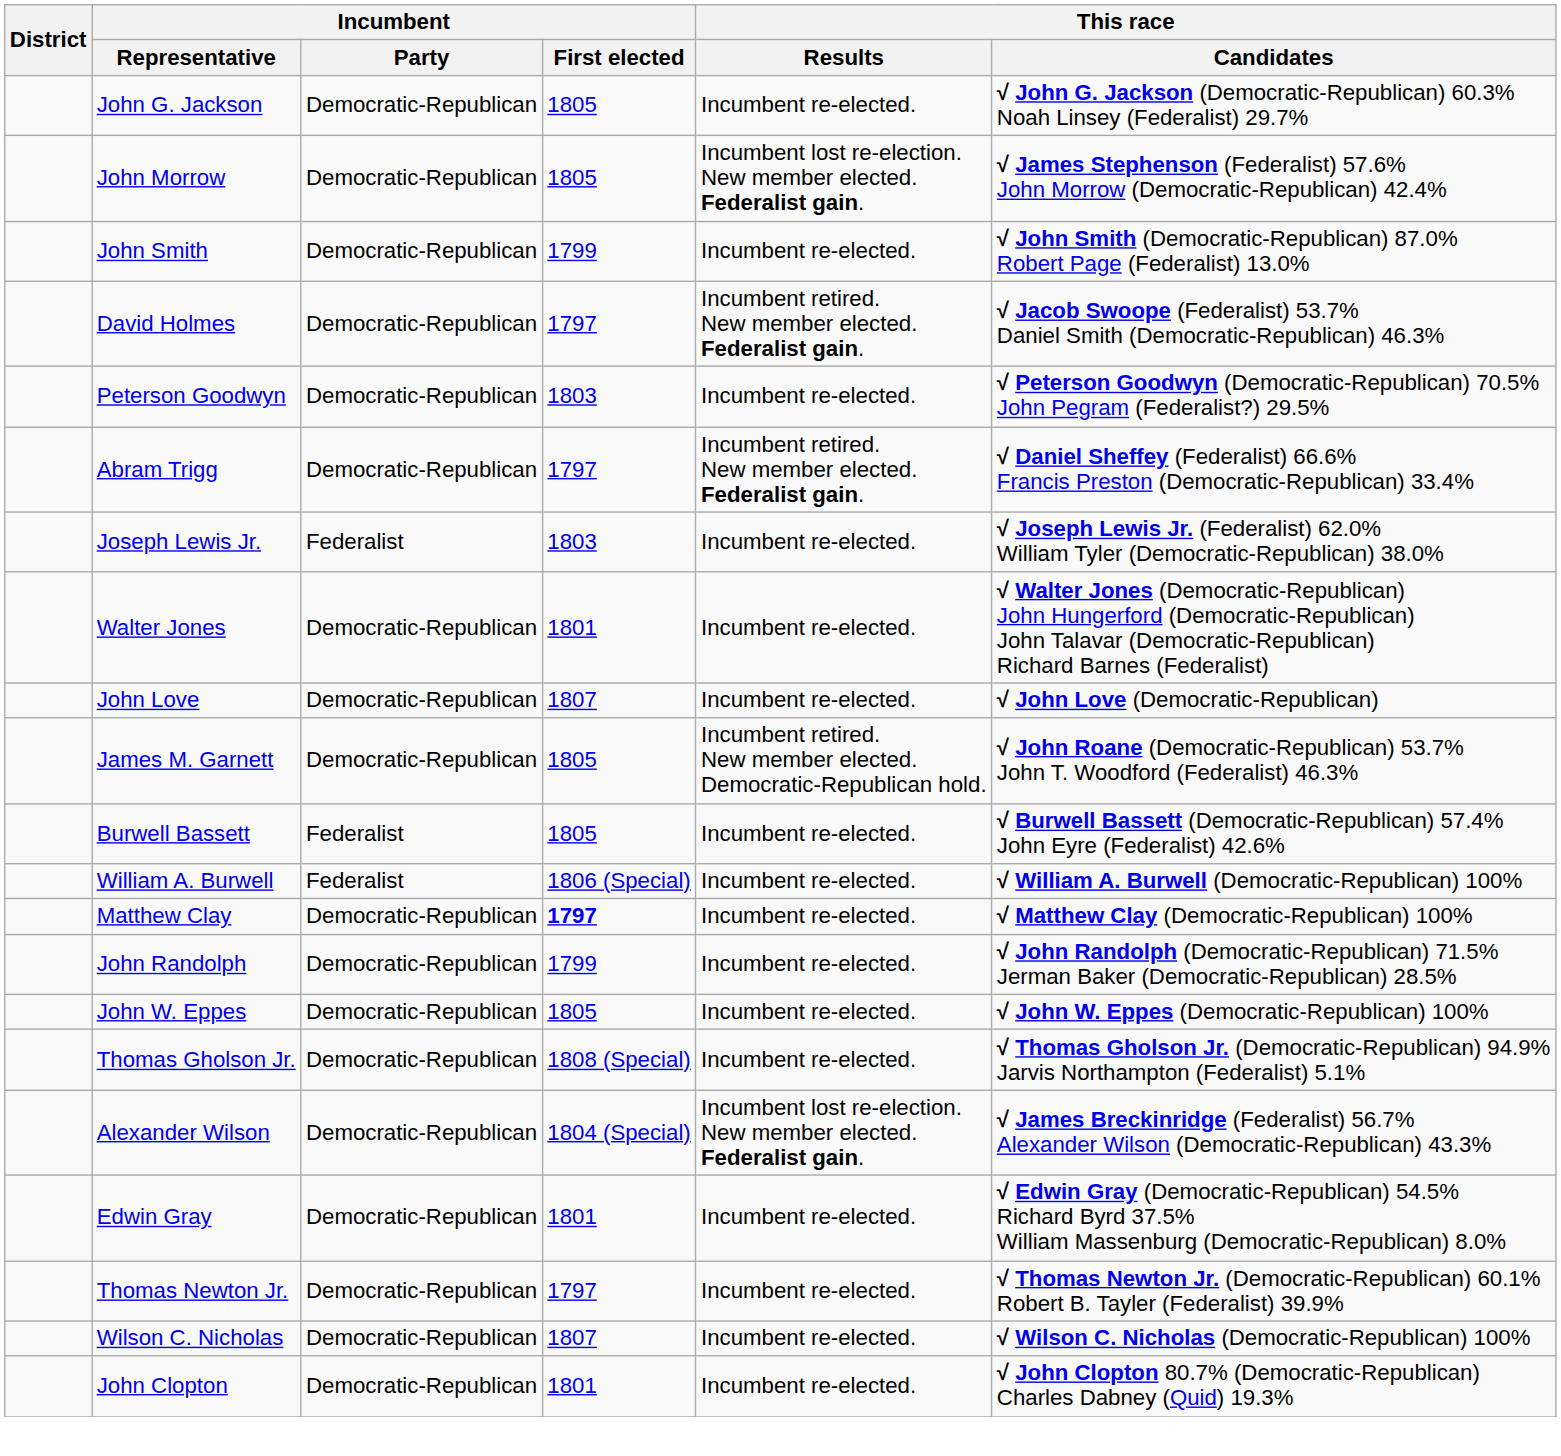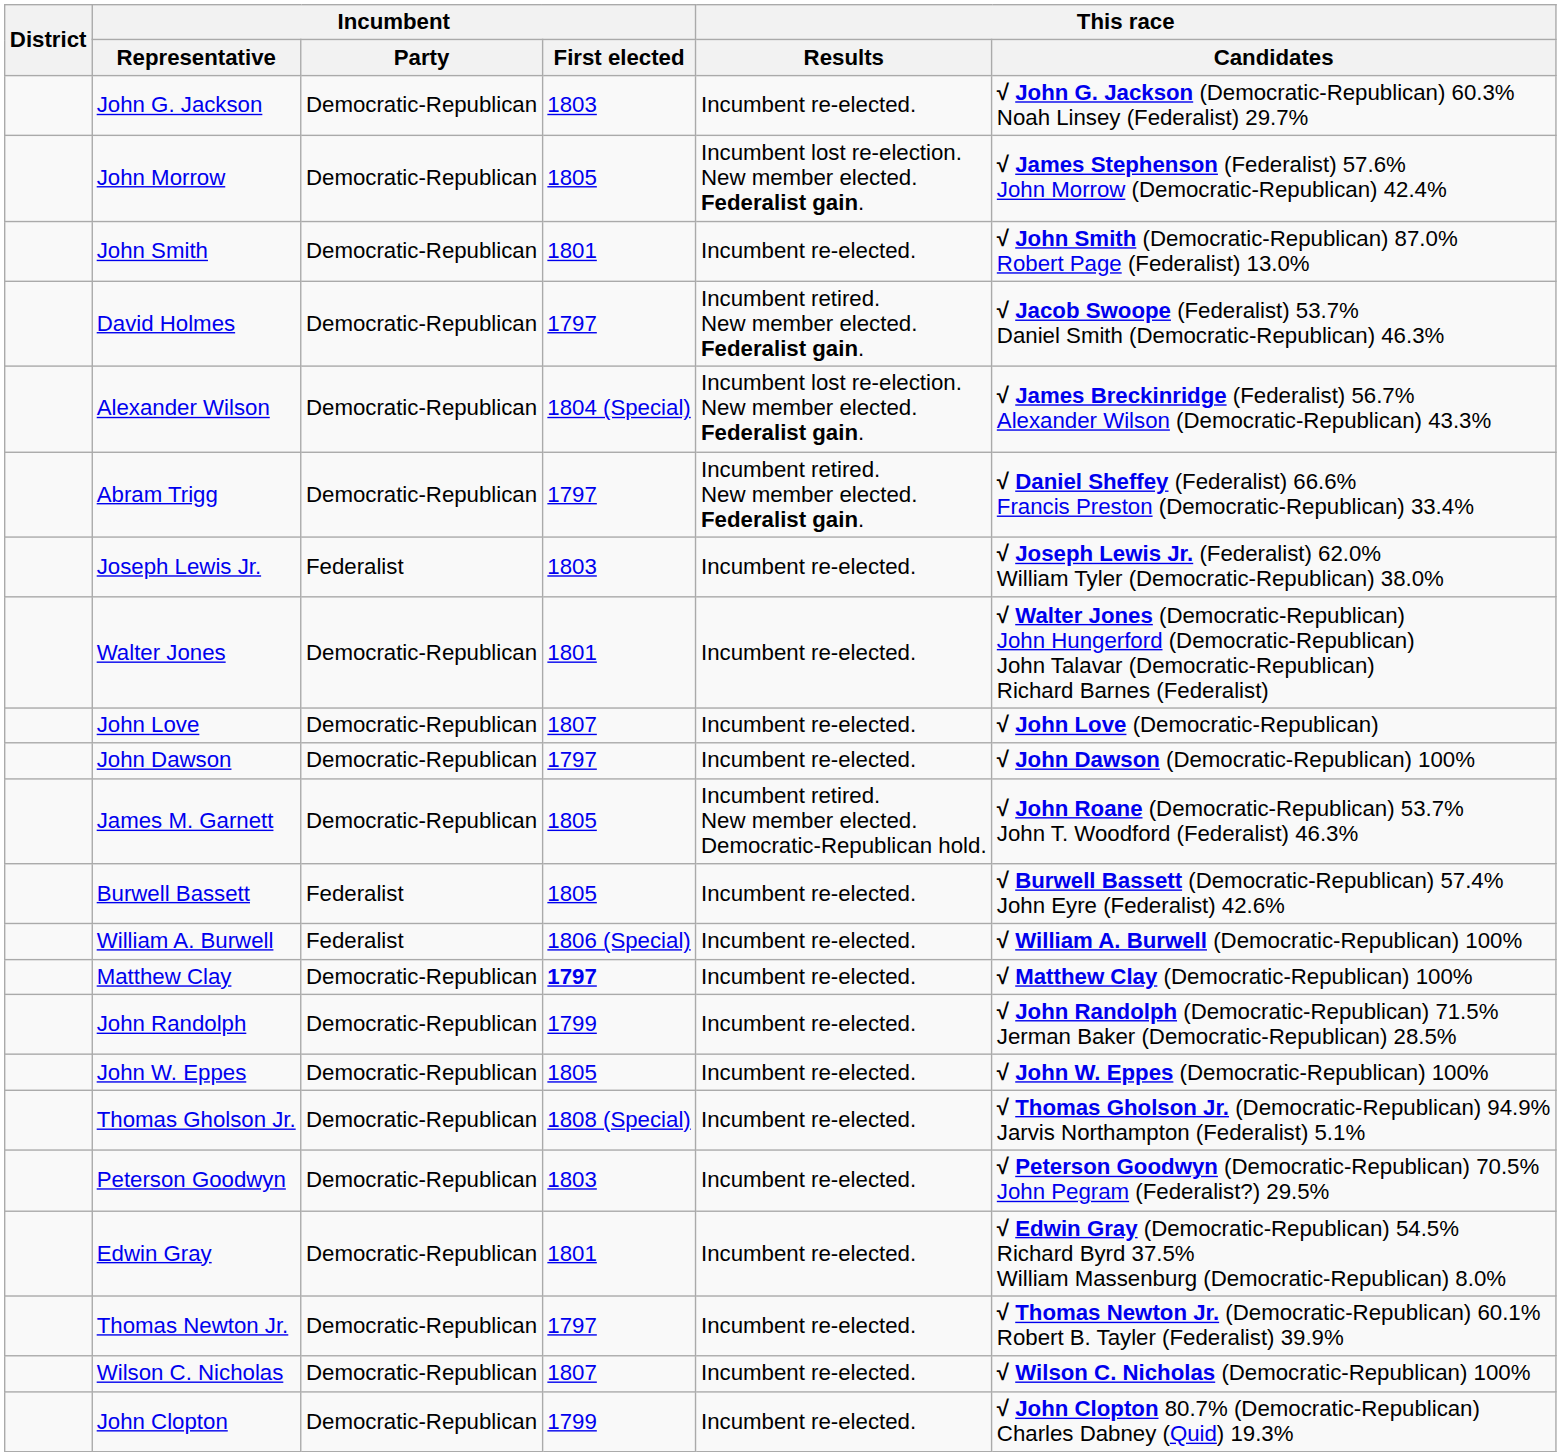John G. Jackson | Incumbent / First elected: 1805 -> 1803
John Smith | Incumbent / First elected: 1799 -> 1801
rows swapped: Alexander Wilson <-> Peterson Goodwyn
+ row: John Dawson | Democratic-Republican | 1797 | Incumbent re-elected. | √ John Dawson (Democratic-Republican) 100%
John Clopton | Incumbent / First elected: 1801 -> 1799
